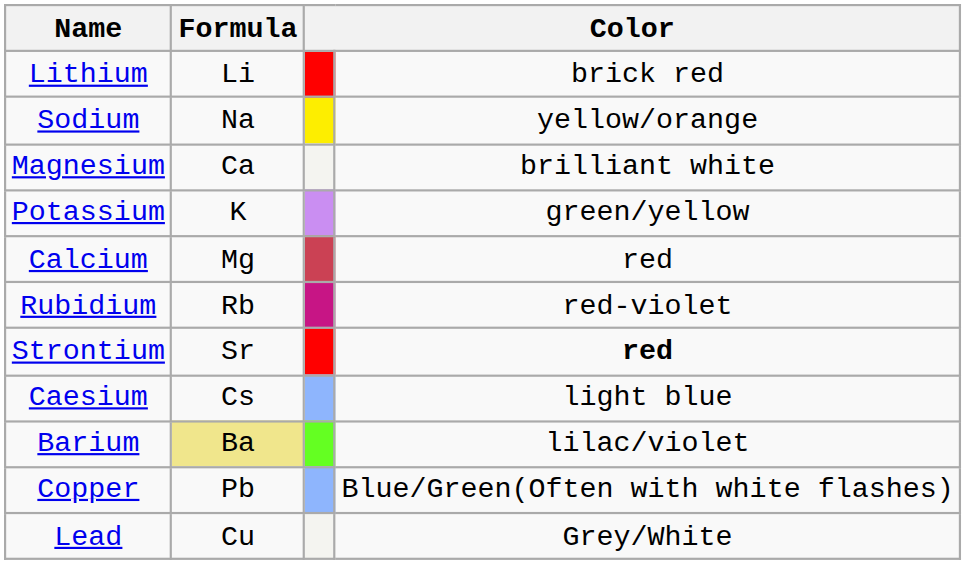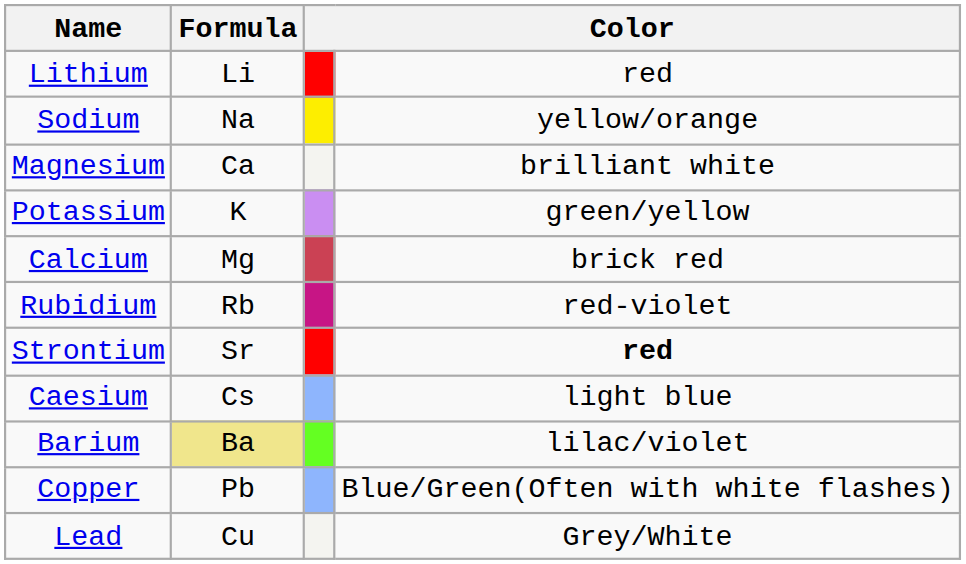Lithium | column 4: brick red -> red
Calcium | column 4: red -> brick red
